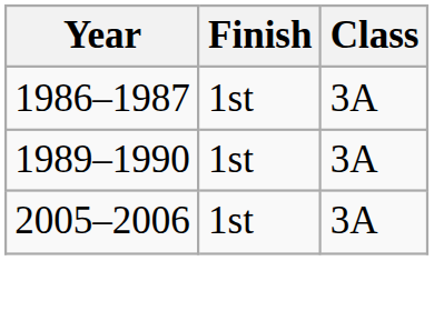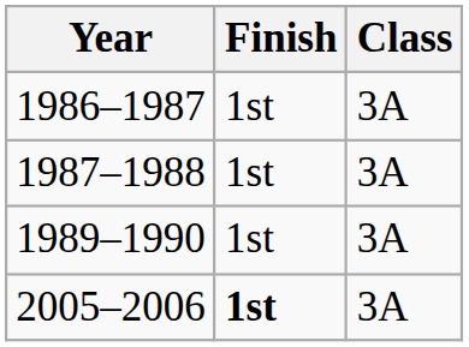+ row: 1987–1988 | 1st | 3A
2005–2006 | Finish: normal -> bold
